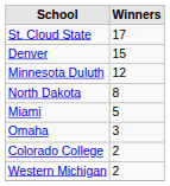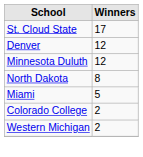Denver | Winners: 15 -> 12
- row: Omaha | 3
